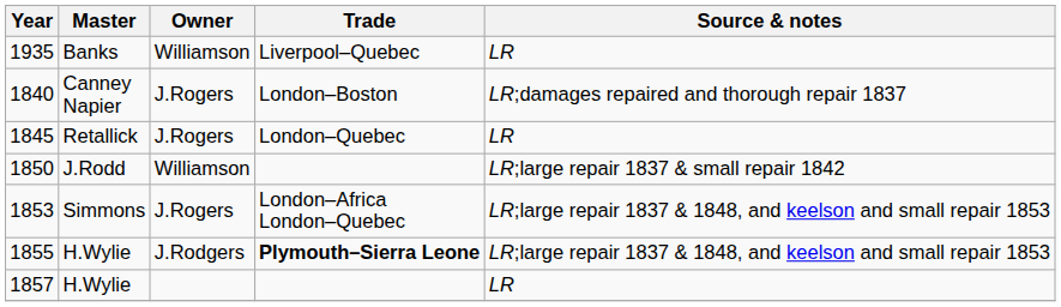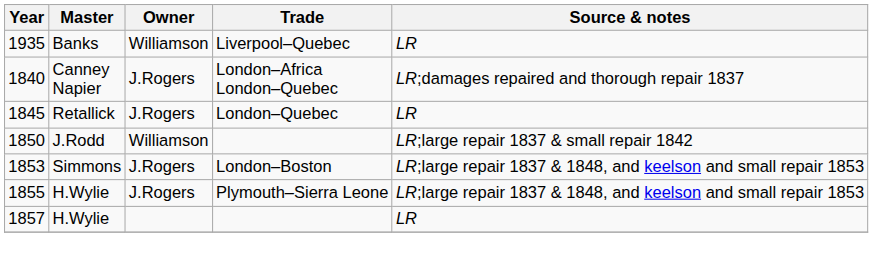1840 | Trade: London–Boston -> London–Africa London–Quebec
1853 | Trade: London–Africa London–Quebec -> London–Boston
1855 | Owner: J.Rodgers -> J.Rogers
1855 | Trade: bold -> normal
